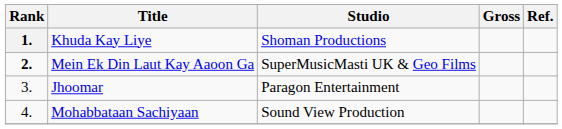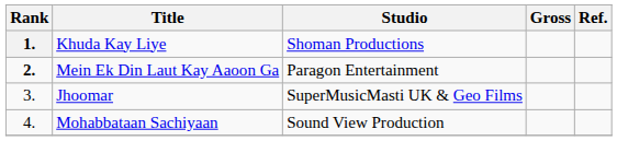Mein Ek Din Laut Kay Aaoon Ga | Studio: SuperMusicMasti UK & Geo Films -> Paragon Entertainment
Jhoomar | Studio: Paragon Entertainment -> SuperMusicMasti UK & Geo Films
